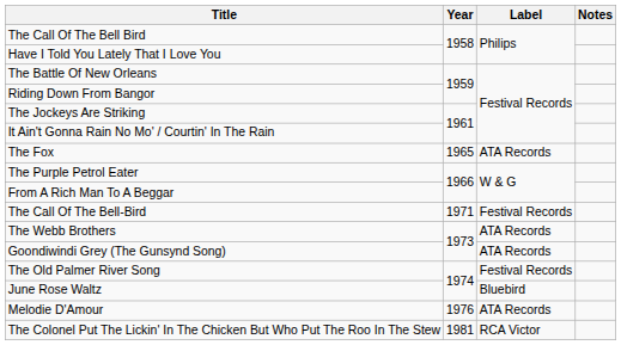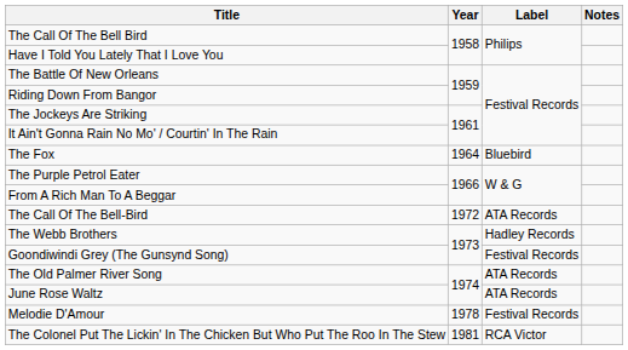The Fox | Year: 1965 -> 1964
The Fox | Label: ATA Records -> Bluebird
The Call Of The Bell-Bird | Year: 1971 -> 1972
The Call Of The Bell-Bird | Label: Festival Records -> ATA Records
The Webb Brothers | Label: ATA Records -> Hadley Records
Goondiwindi Grey (The Gunsynd Song) | Label: ATA Records -> Festival Records
The Old Palmer River Song | Label: Festival Records -> ATA Records
June Rose Waltz | Label: Bluebird -> ATA Records
Melodie D'Amour | Year: 1976 -> 1978
Melodie D'Amour | Label: ATA Records -> Festival Records
